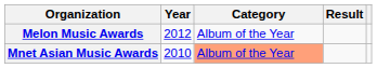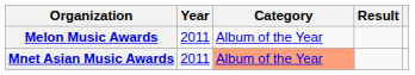Melon Music Awards | Year: 2012 -> 2011
Mnet Asian Music Awards | Year: 2010 -> 2011
